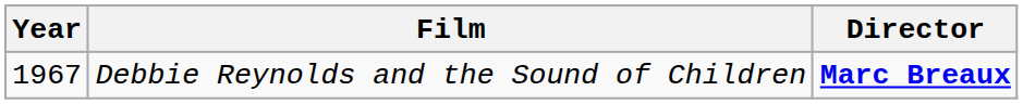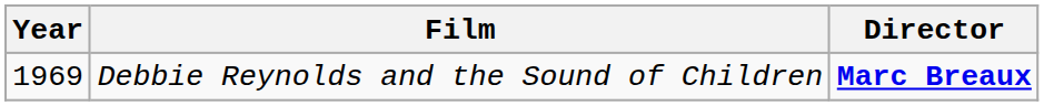Debbie Reynolds and the Sound of Children | Year: 1967 -> 1969
